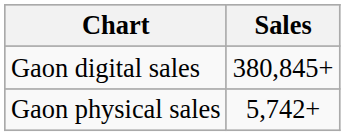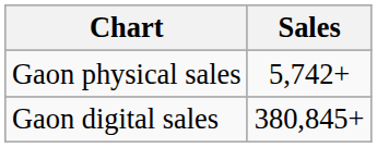rows swapped: Gaon physical sales <-> Gaon digital sales
